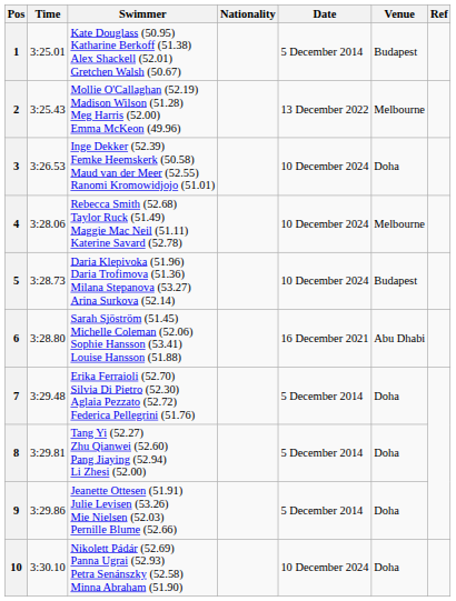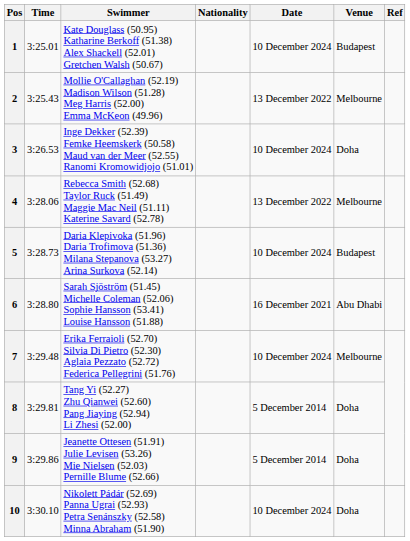1 | Date: 5 December 2014 -> 10 December 2024
4 | Date: 10 December 2024 -> 13 December 2022
7 | Date: 5 December 2014 -> 10 December 2024
7 | Venue: Doha -> Melbourne
